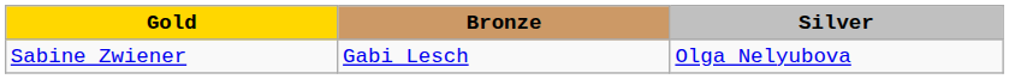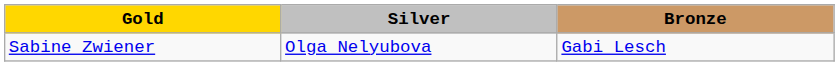columns swapped: Silver <-> Bronze
